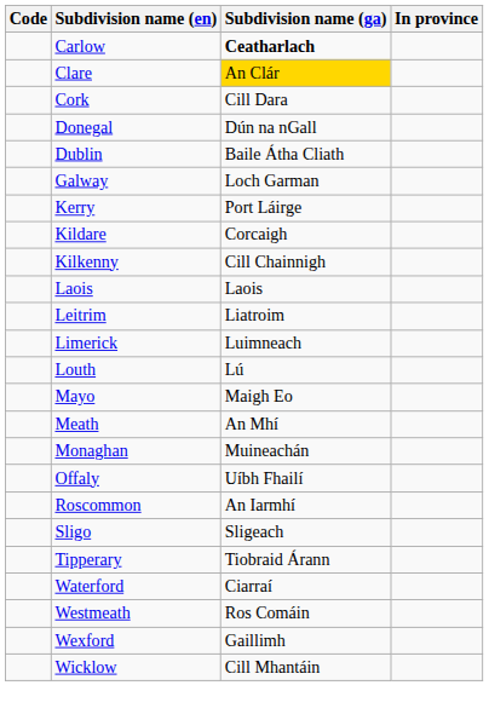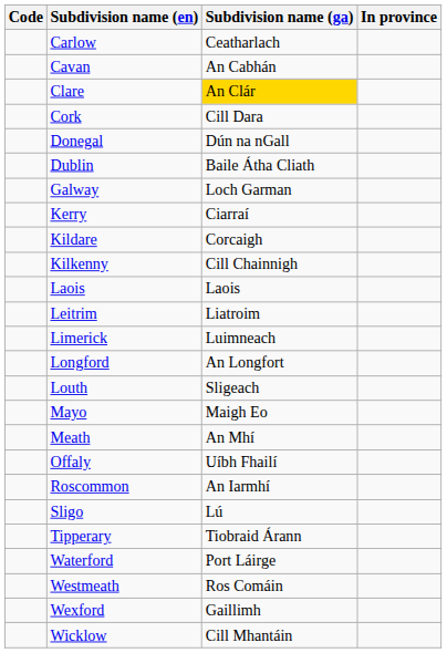Carlow | Subdivision name (ga): bold -> normal
+ row: Cavan | An Cabhán
Kerry | Subdivision name (ga): Port Láirge -> Ciarraí
+ row: Longford | An Longfort
Louth | Subdivision name (ga): Lú -> Sligeach
- row: Monaghan | Muineachán
Sligo | Subdivision name (ga): Sligeach -> Lú
Waterford | Subdivision name (ga): Ciarraí -> Port Láirge
